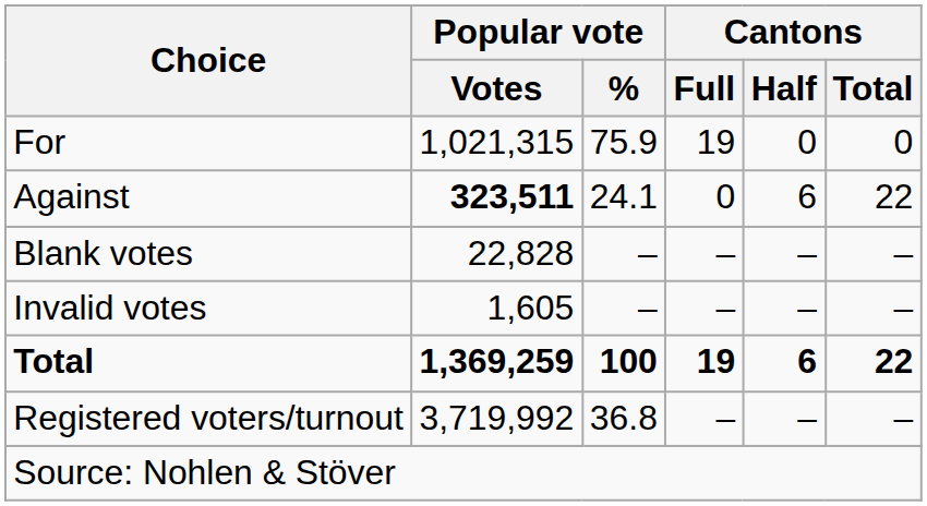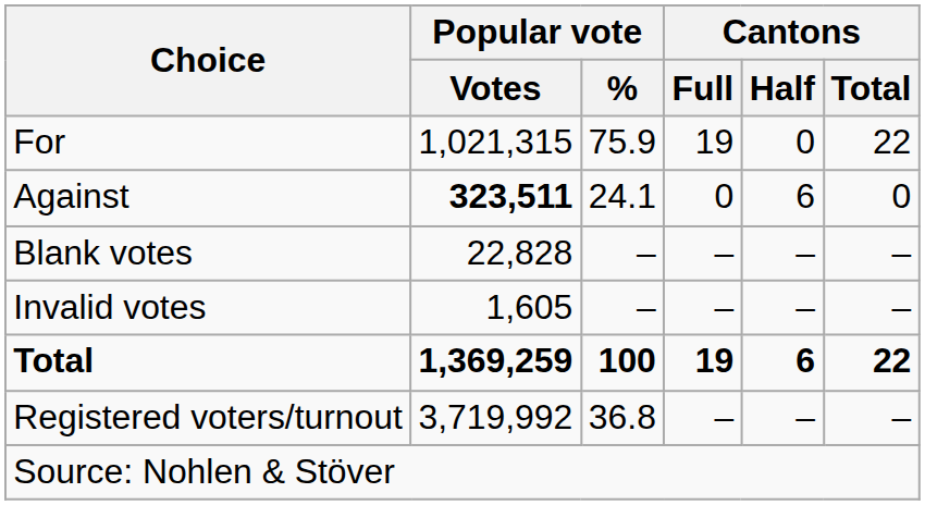For | Cantons / Total: 0 -> 22
Against | Cantons / Total: 22 -> 0
